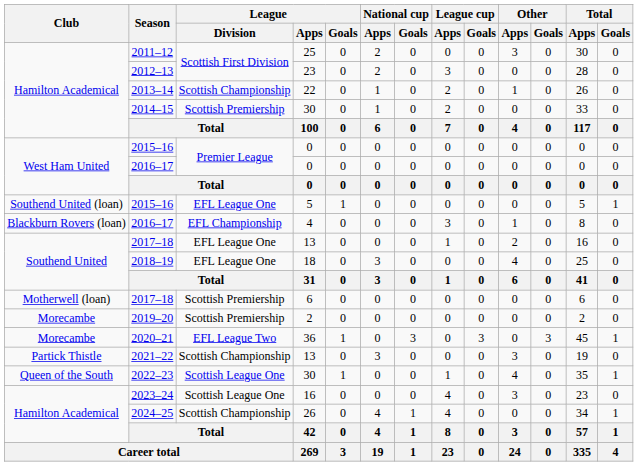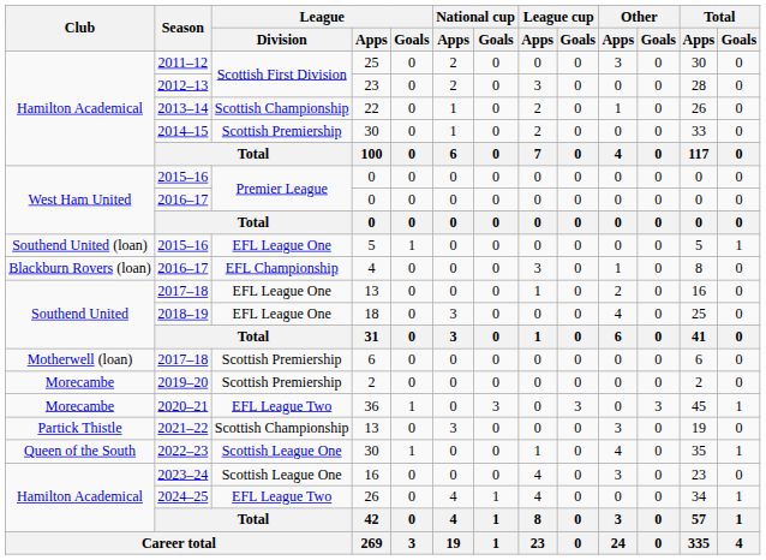2024–25 | League / Division: Scottish Championship -> EFL League Two
